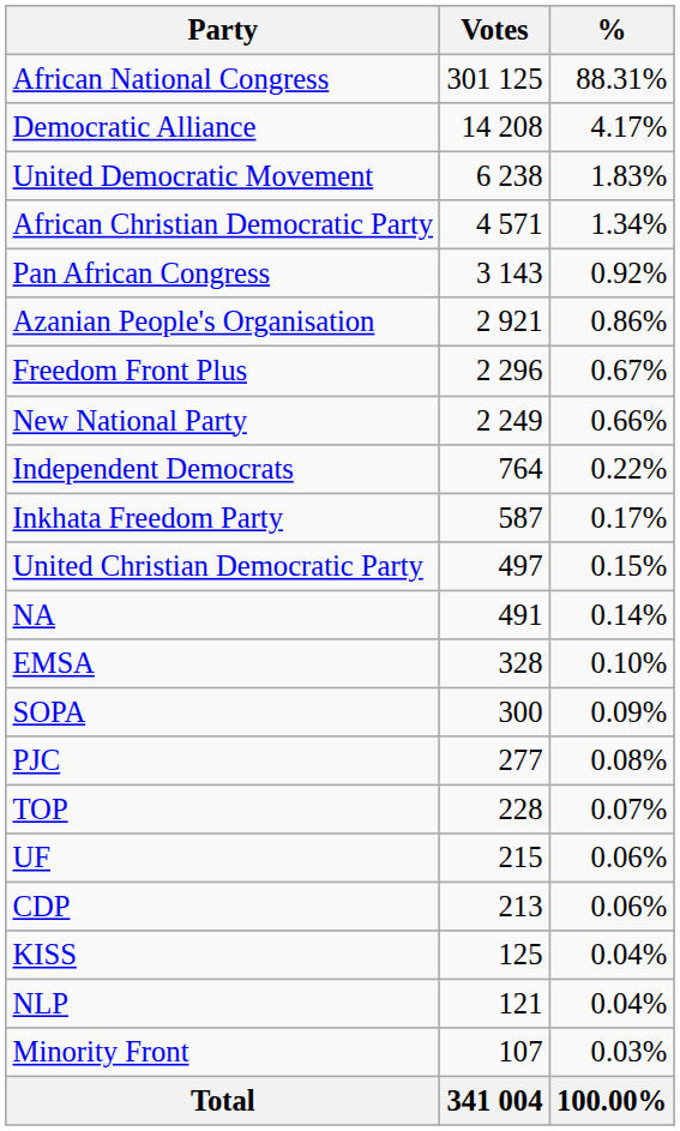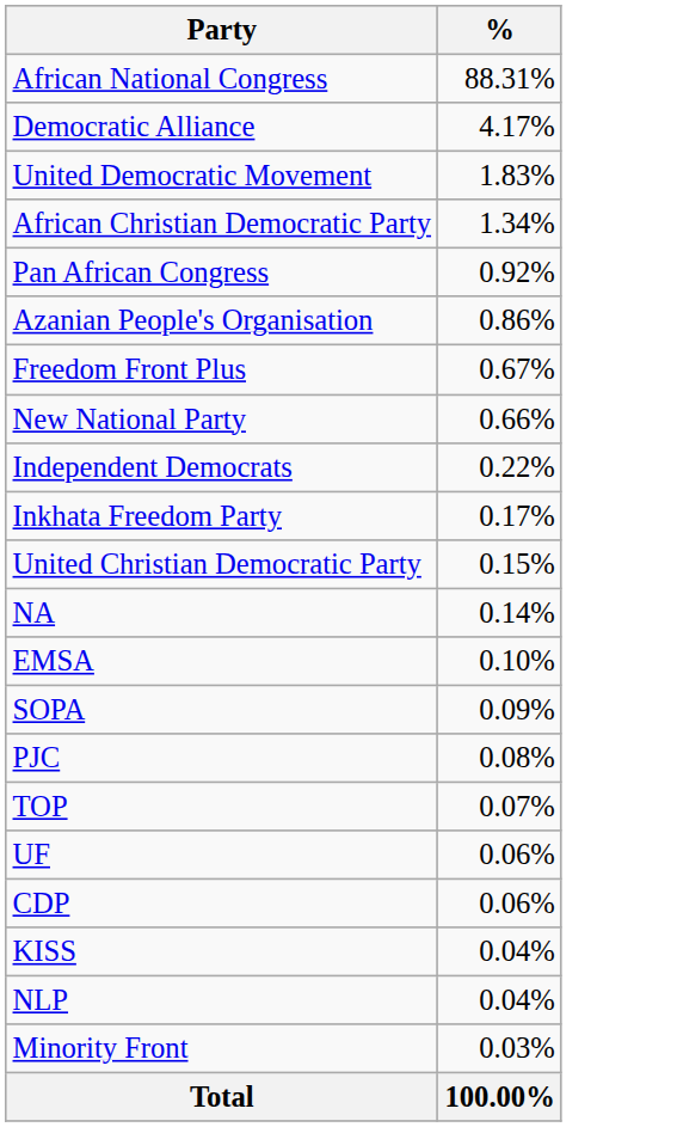- column: Votes | 301 125 | 14 208 | 6 238 | 4 571 | 3 143 | 2 921 | 2 296 | 2 249 | 764 | 587 | 497 | 491 | 328 | 300 | 277 | 228 | 215 | 213 | 125 | 121 | 107 | 341 004
